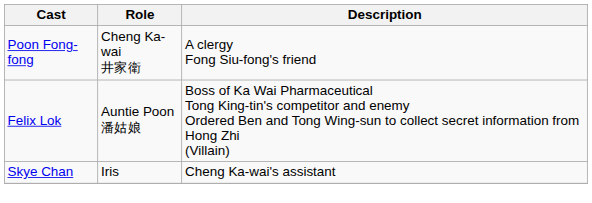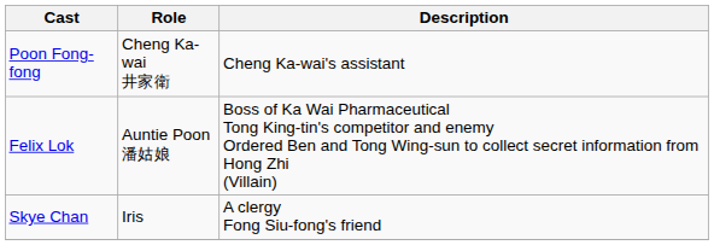Poon Fong-fong | Description: A clergy Fong Siu-fong's friend -> Cheng Ka-wai's assistant
Skye Chan | Description: Cheng Ka-wai's assistant -> A clergy Fong Siu-fong's friend
